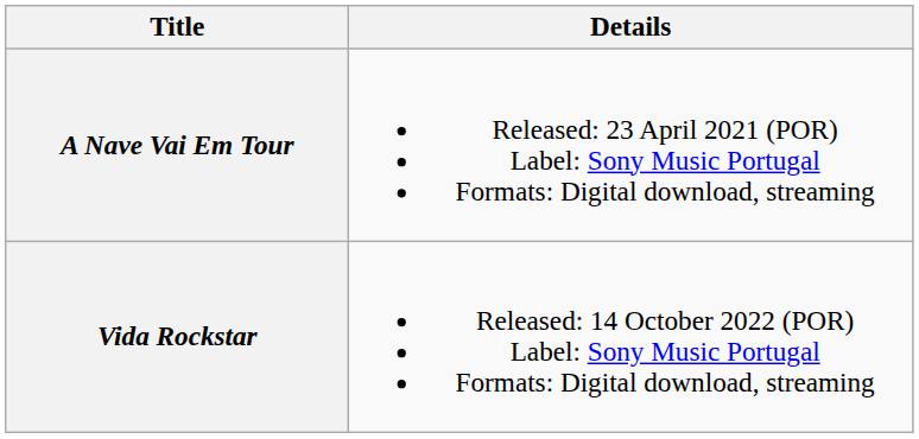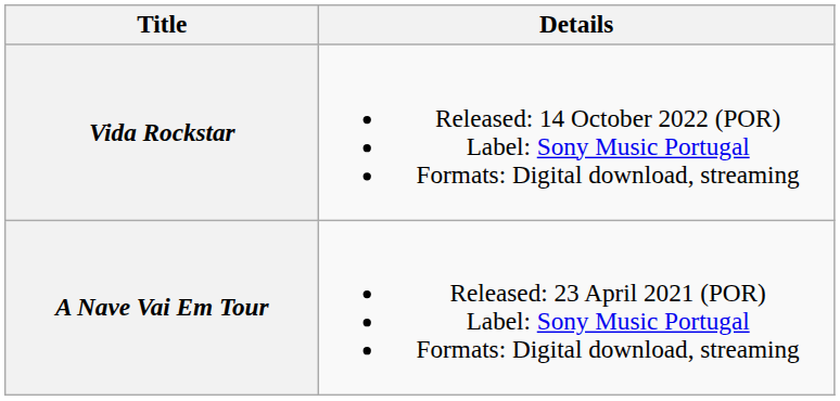rows swapped: A Nave Vai Em Tour <-> Vida Rockstar
